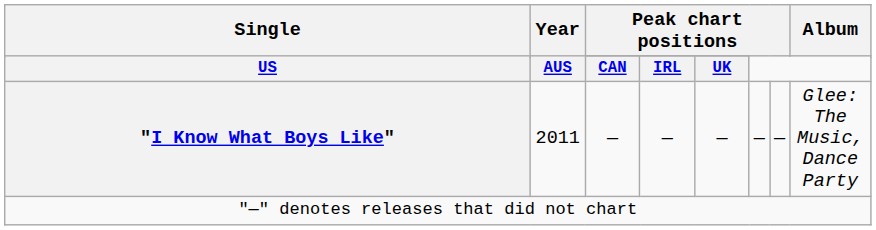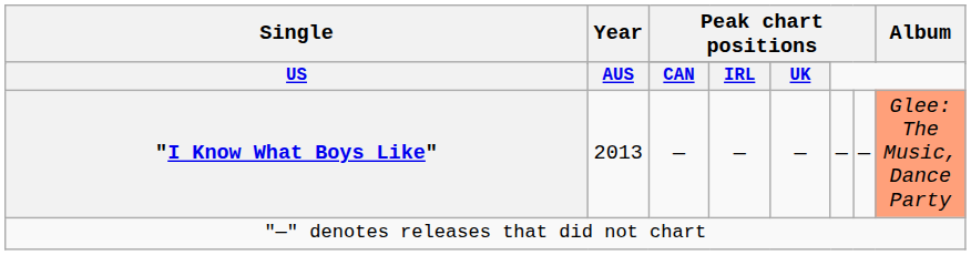"I Know What Boys Like" | Year: 2011 -> 2013
"I Know What Boys Like" | Album: no background -> lightsalmon background
